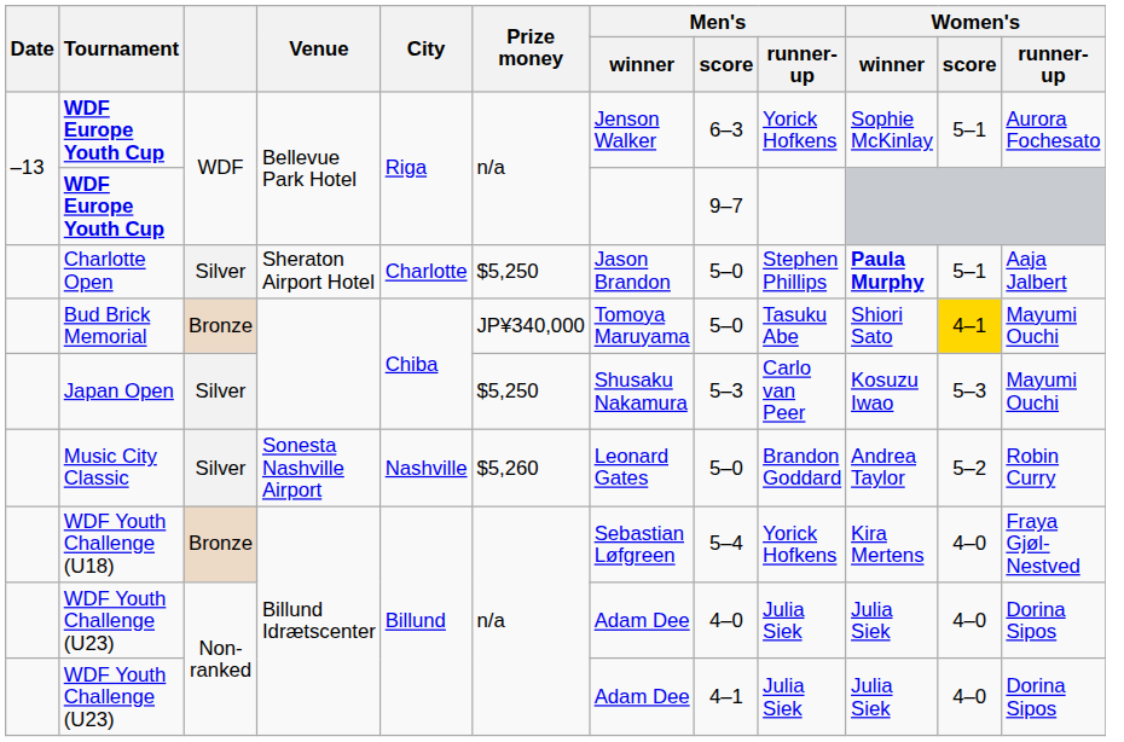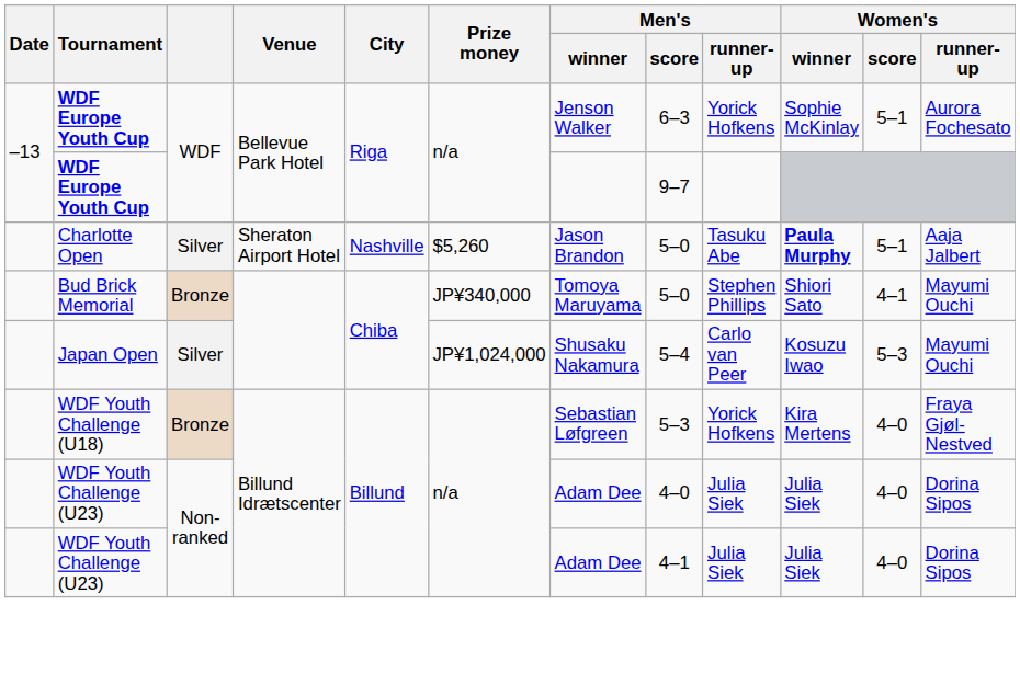Charlotte Open | City: Charlotte -> Nashville
Charlotte Open | Prize money: $5,250 -> $5,260
Charlotte Open | Men's / runner-up: Stephen Phillips -> Tasuku Abe
Bud Brick Memorial | Men's / runner-up: Tasuku Abe -> Stephen Phillips
Bud Brick Memorial | Women's / score: gold background -> no background
Japan Open | Prize money: $5,250 -> JP¥1,024,000
Japan Open | Men's / score: 5–3 -> 5–4
- row: Music City Classic | Silver | Sonesta Nashville Airport | Nashville | $5,260 | Leonard Gates | 5–0 | Brandon Goddard | Andrea Taylor | 5–2 | Robin Curry
WDF Youth Challenge (U18) | Men's / score: 5–4 -> 5–3
